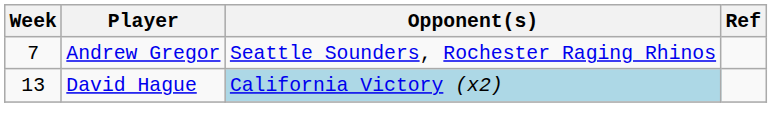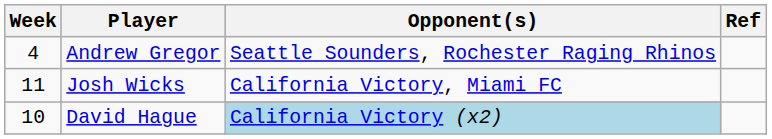Andrew Gregor | Week: 7 -> 4
+ row: 11 | Josh Wicks | California Victory, Miami FC
David Hague | Week: 13 -> 10
